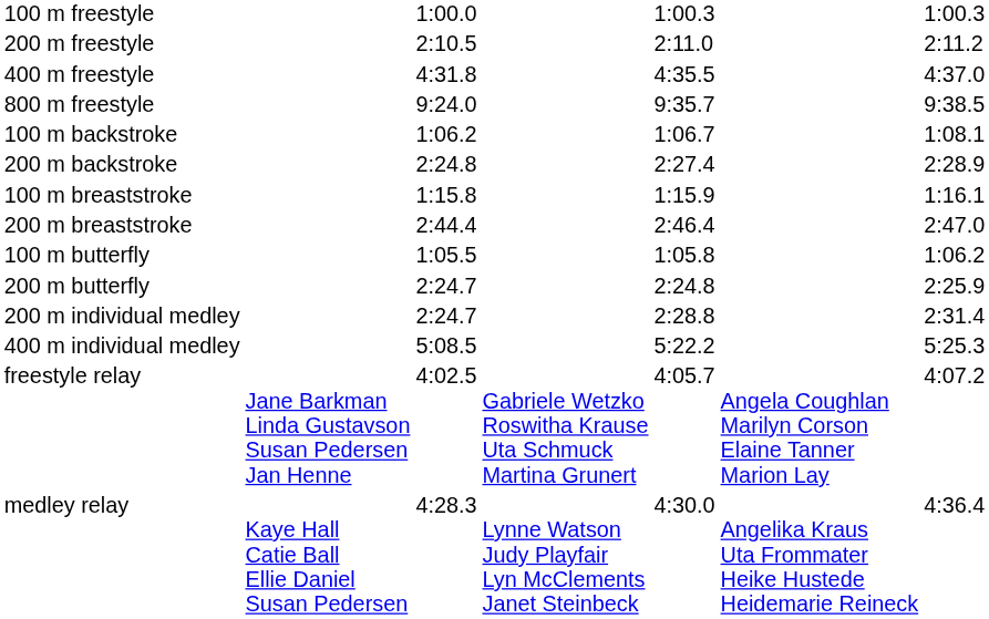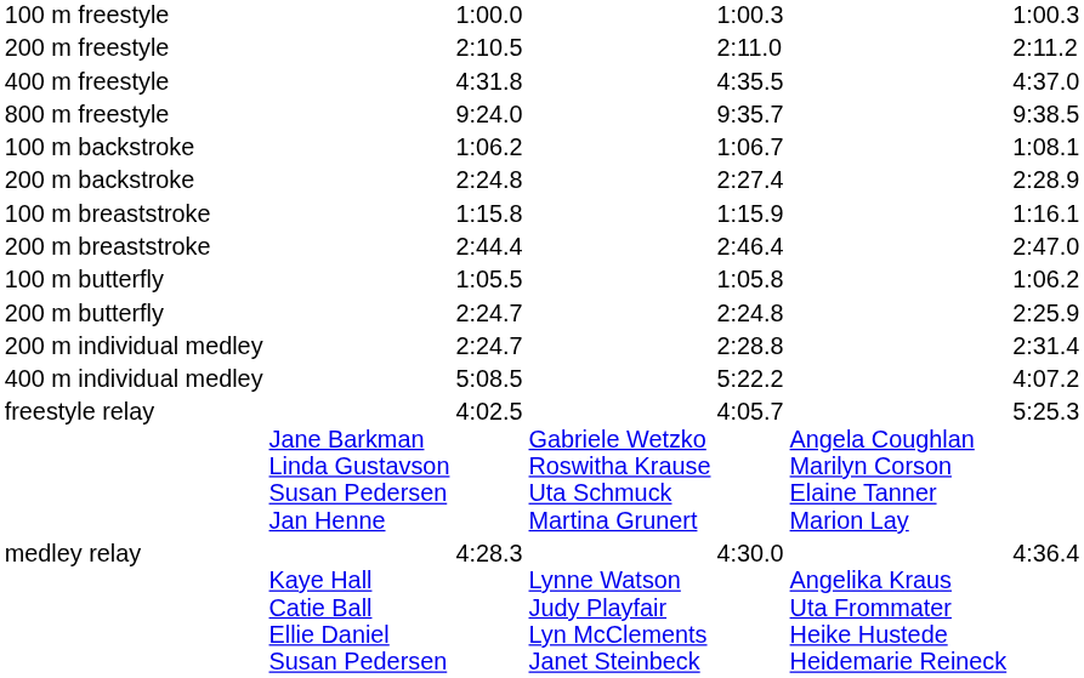400 m individual medley | column 7: 5:25.3 -> 4:07.2
freestyle relay | column 7: 4:07.2 -> 5:25.3
